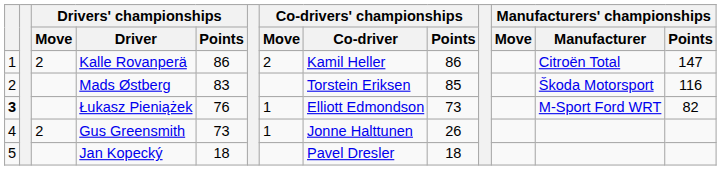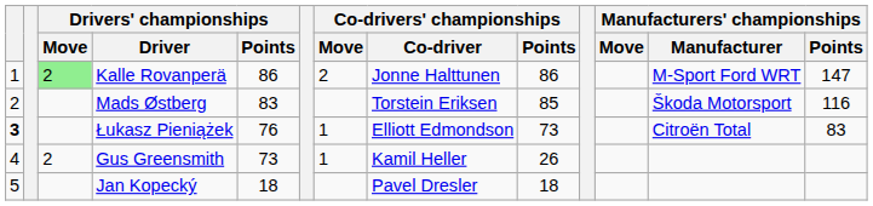Kalle Rovanperä | Drivers' championships / Move: no background -> lightgreen background
Kalle Rovanperä | Co-drivers' championships / Co-driver: Kamil Heller -> Jonne Halttunen
Kalle Rovanperä | Manufacturers' championships / Manufacturer: Citroën Total -> M-Sport Ford WRT
Łukasz Pieniążek | Manufacturers' championships / Manufacturer: M-Sport Ford WRT -> Citroën Total
Łukasz Pieniążek | Manufacturers' championships / Points: 82 -> 83
Gus Greensmith | Co-drivers' championships / Co-driver: Jonne Halttunen -> Kamil Heller
